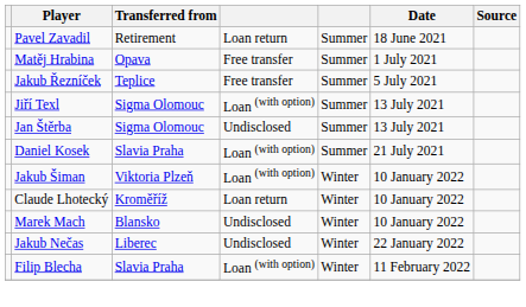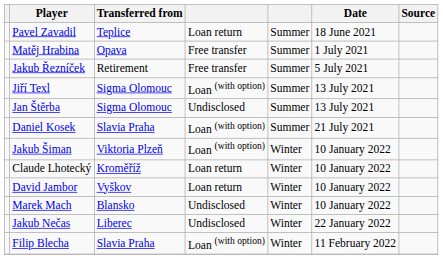Pavel Zavadil | Transferred from: Retirement -> Teplice
Jakub Řezníček | Transferred from: Teplice -> Retirement
+ row: David Jambor | Vyškov | Loan return | Winter | 10 January 2022
